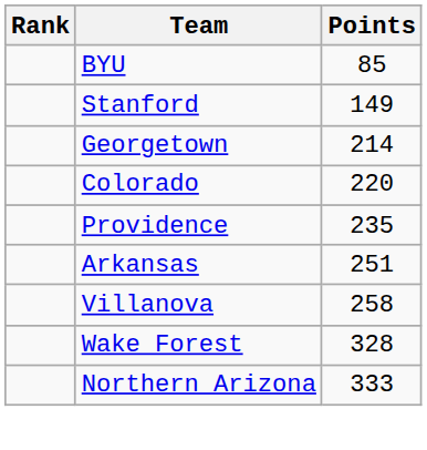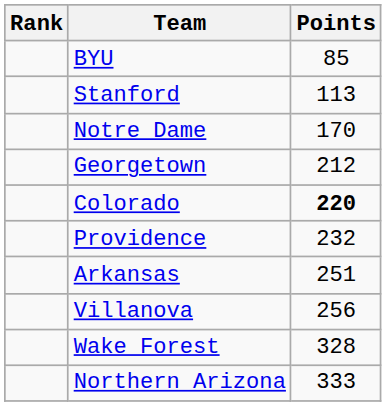Stanford | Points: 149 -> 113
+ row: Notre Dame | 170
Georgetown | Points: 214 -> 212
Colorado | Points: normal -> bold
Providence | Points: 235 -> 232
Villanova | Points: 258 -> 256
